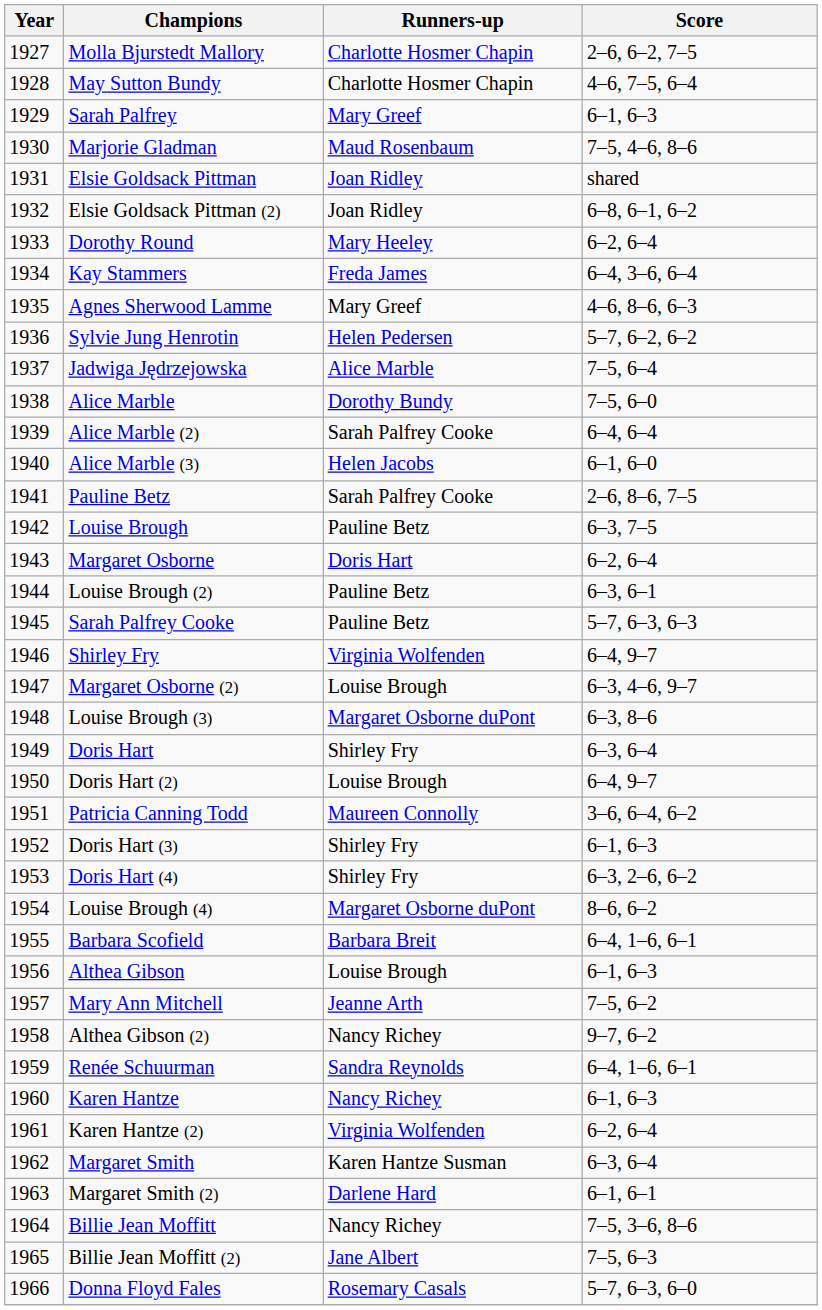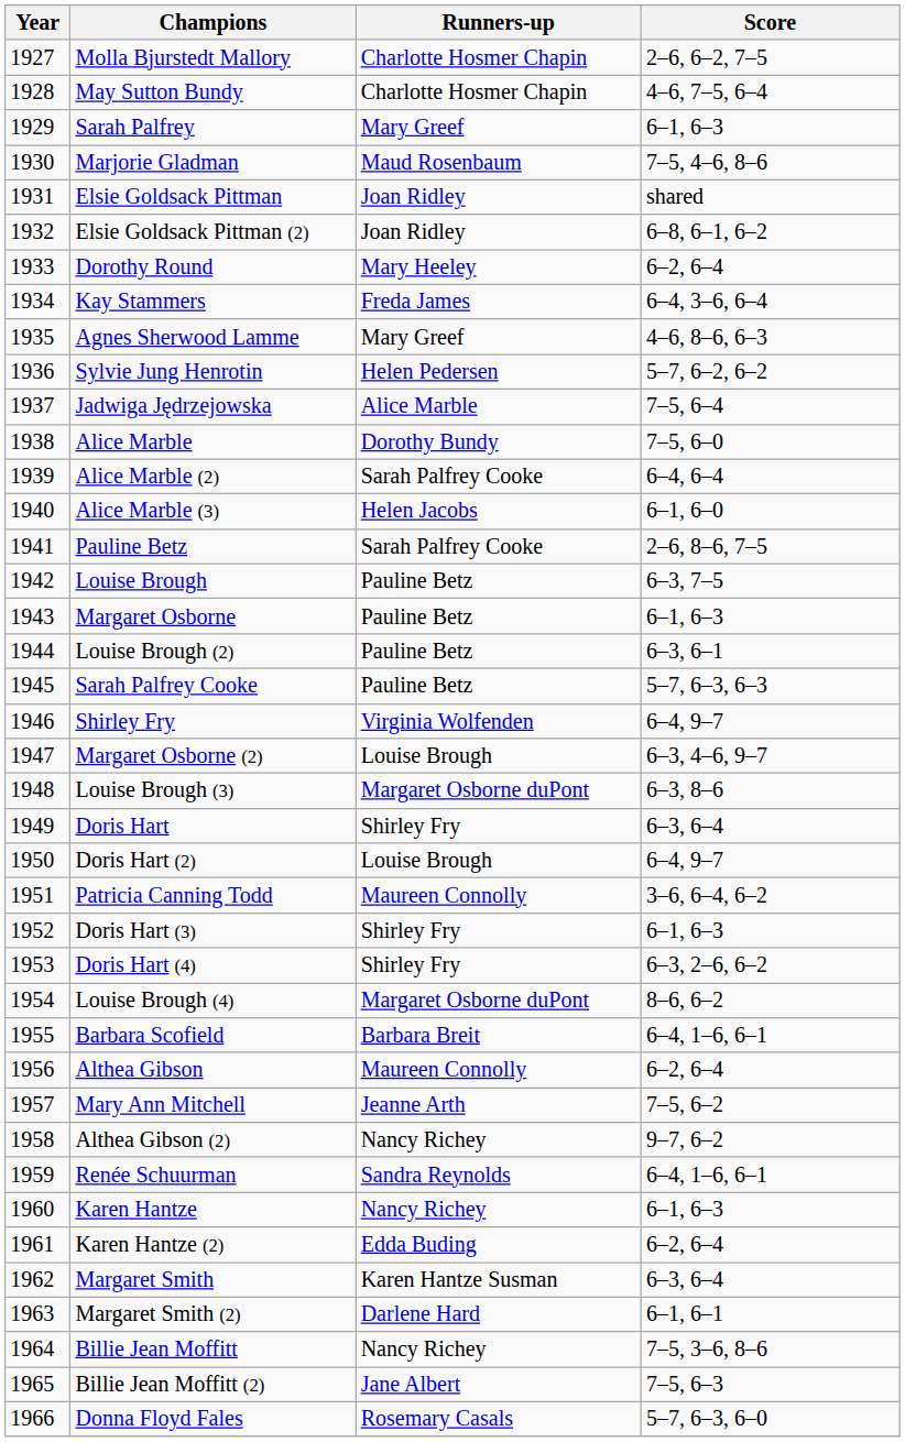Margaret Osborne | Runners-up: Doris Hart -> Pauline Betz
Margaret Osborne | Score: 6–2, 6–4 -> 6–1, 6–3
Althea Gibson | Runners-up: Louise Brough -> Maureen Connolly
Althea Gibson | Score: 6–1, 6–3 -> 6–2, 6–4
Karen Hantze (2) | Runners-up: Virginia Wolfenden -> Edda Buding
